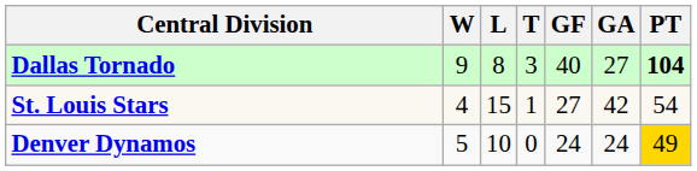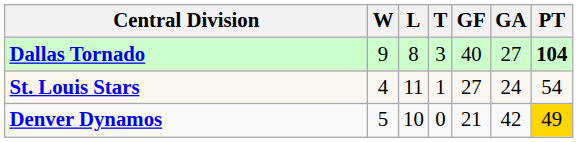St. Louis Stars | L: 15 -> 11
St. Louis Stars | GA: 42 -> 24
Denver Dynamos | GF: 24 -> 21
Denver Dynamos | GA: 24 -> 42
